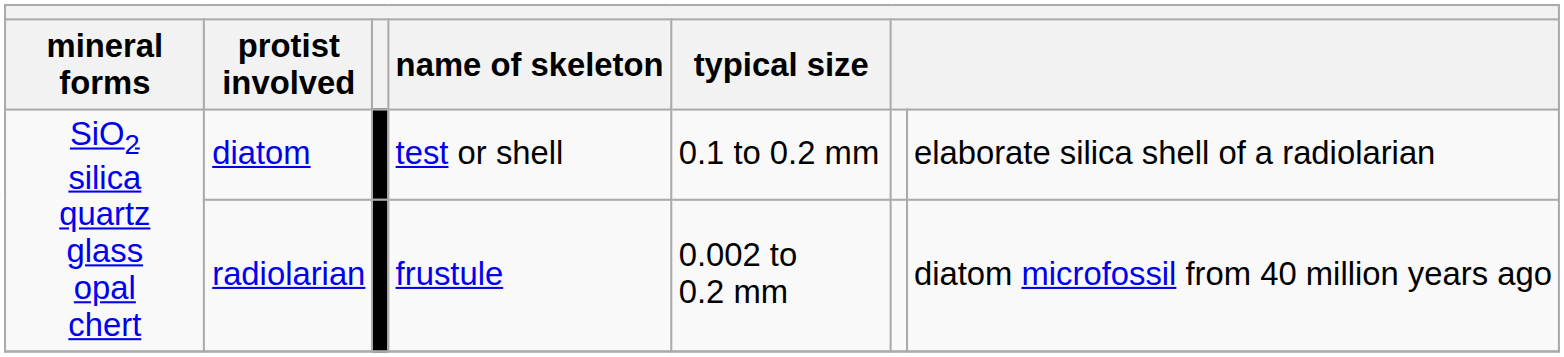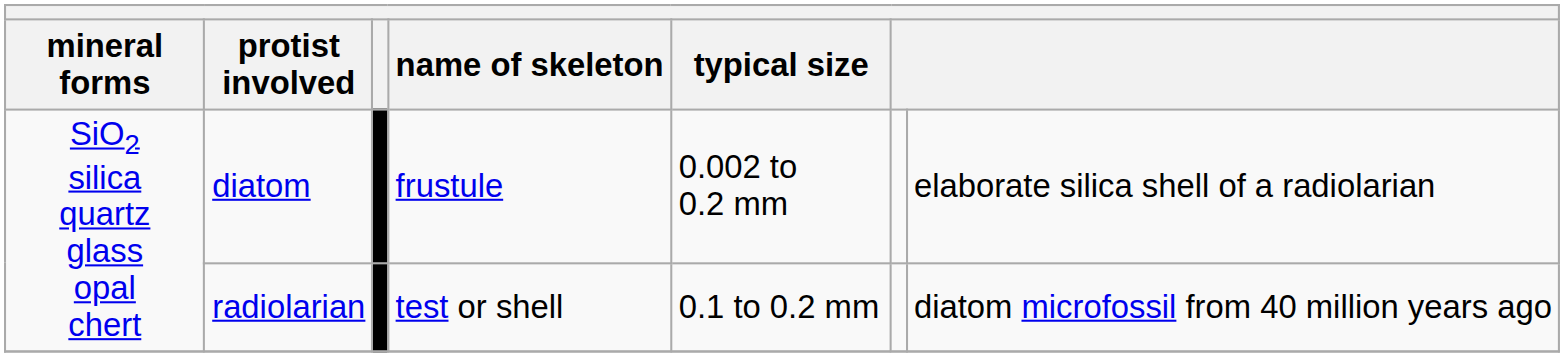diatom | name of skeleton: test or shell -> frustule
diatom | typical size: 0.1 to 0.2 mm -> 0.002 to 0.2 mm
radiolarian | name of skeleton: frustule -> test or shell
radiolarian | typical size: 0.002 to 0.2 mm -> 0.1 to 0.2 mm
